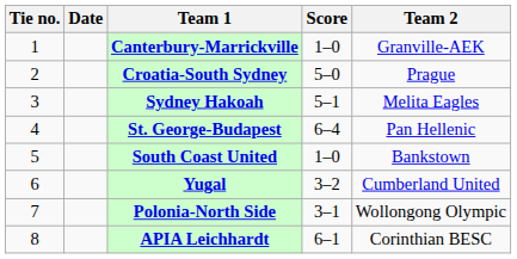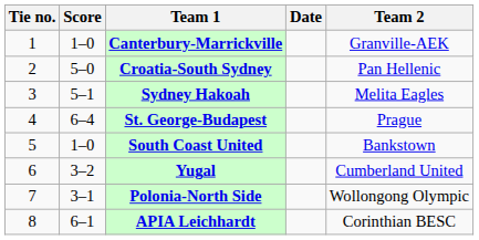columns swapped: Date <-> Score
Croatia-South Sydney | Team 2: Prague -> Pan Hellenic
St. George-Budapest | Team 2: Pan Hellenic -> Prague
